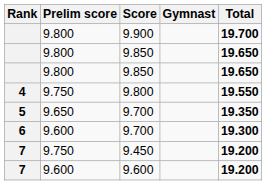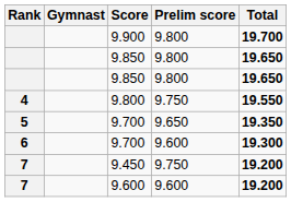columns swapped: Gymnast <-> Prelim score
